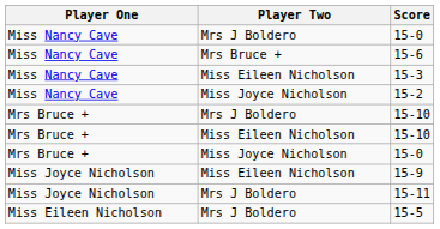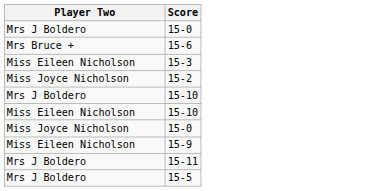- column: Player One | Miss Nancy Cave | Miss Nancy Cave | Miss Nancy Cave | Miss Nancy Cave | Mrs Bruce + | Mrs Bruce + | Mrs Bruce + | Miss Joyce Nicholson | Miss Joyce Nicholson | Miss Eileen Nicholson
